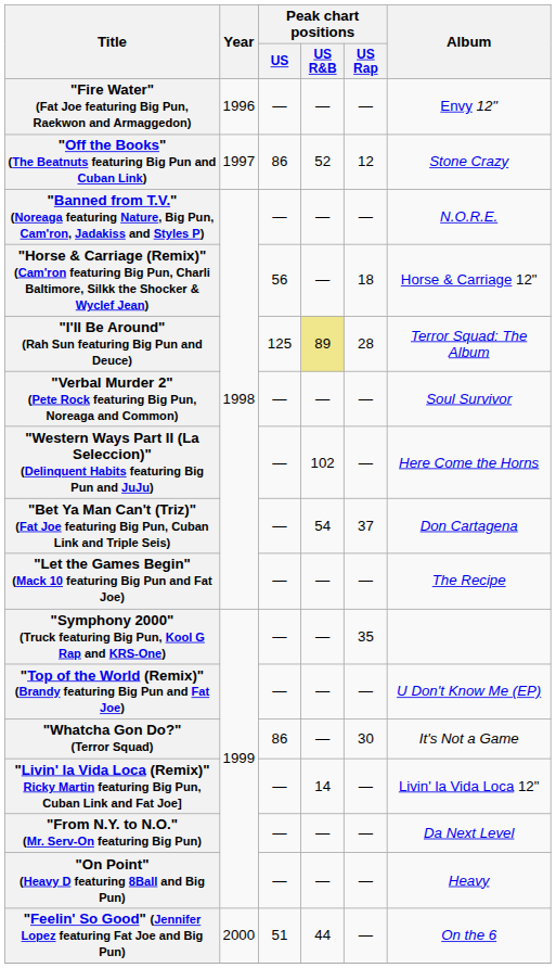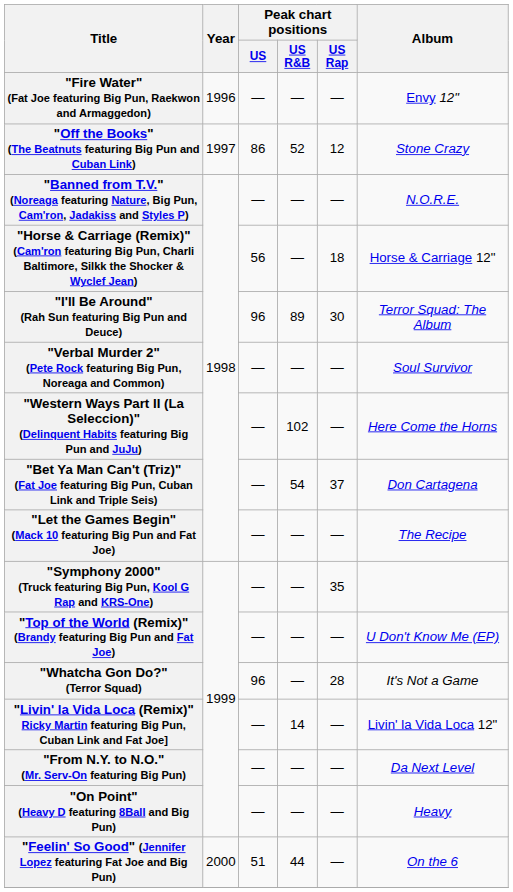"I'll Be Around" (Rah Sun featuring Big Pun and Deuce) | Peak chart positions / US: 125 -> 96
"I'll Be Around" (Rah Sun featuring Big Pun and Deuce) | Peak chart positions / US R&B: khaki background -> no background
"I'll Be Around" (Rah Sun featuring Big Pun and Deuce) | Peak chart positions / US Rap: 28 -> 30
"Whatcha Gon Do?" (Terror Squad) | Peak chart positions / US: 86 -> 96
"Whatcha Gon Do?" (Terror Squad) | Peak chart positions / US Rap: 30 -> 28
